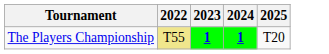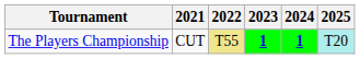+ column: 2021 | CUT
The Players Championship | 2025: no background -> paleturquoise background
